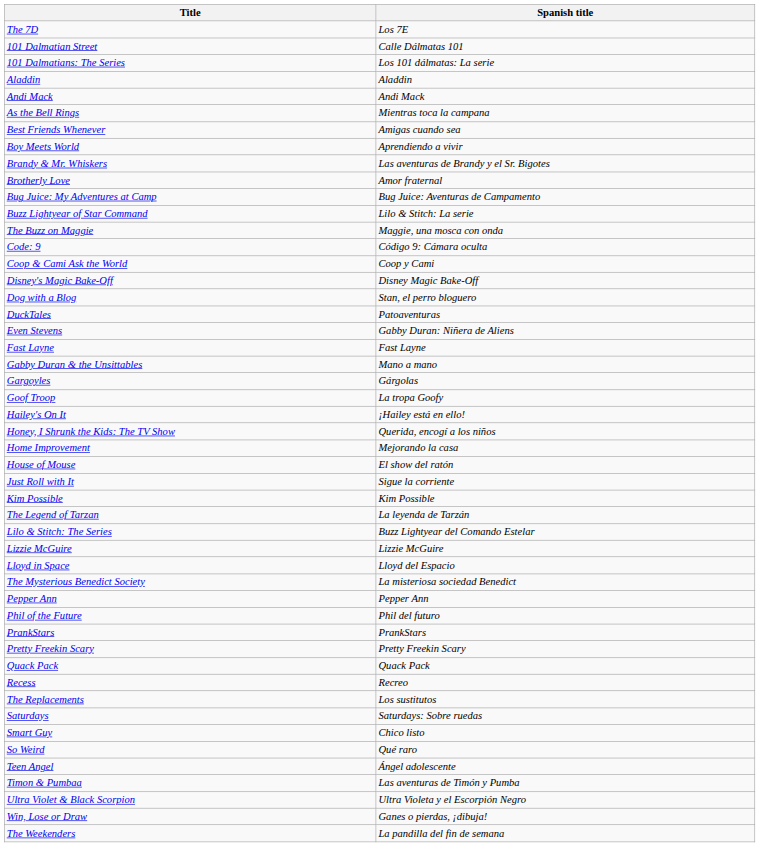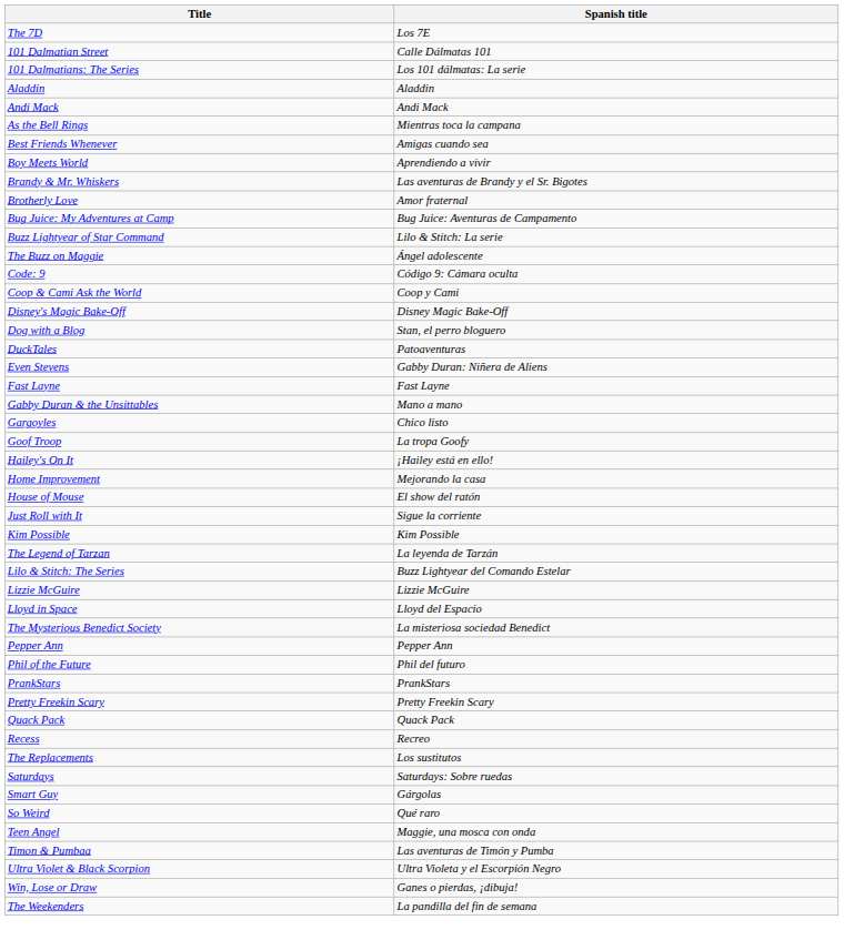The Buzz on Maggie | Spanish title: Maggie, una mosca con onda -> Ángel adolescente
Gargoyles | Spanish title: Gárgolas -> Chico listo
- row: Honey, I Shrunk the Kids: The TV Show | Querida, encogí a los niños
Smart Guy | Spanish title: Chico listo -> Gárgolas
Teen Angel | Spanish title: Ángel adolescente -> Maggie, una mosca con onda
